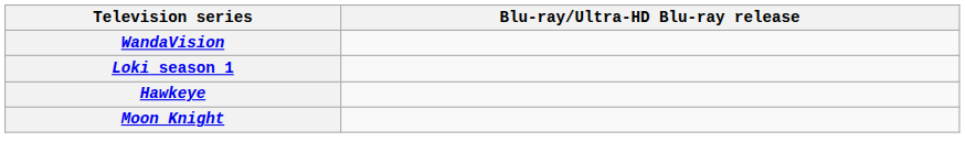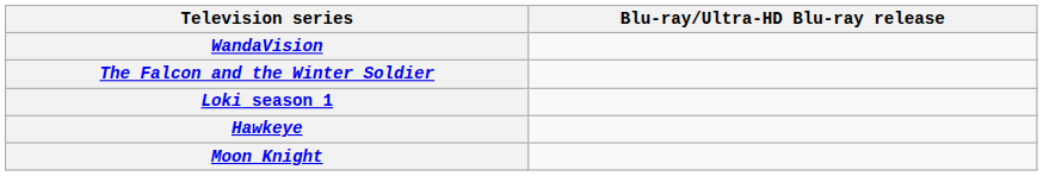+ row: The Falcon and the Winter Soldier
